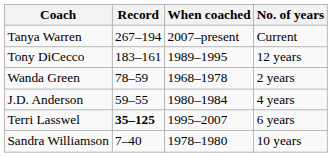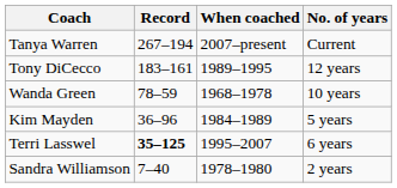Wanda Green | No. of years: 2 years -> 10 years
- row: J.D. Anderson | 59–55 | 1980–1984 | 4 years
+ row: Kim Mayden | 36–96 | 1984–1989 | 5 years
Sandra Williamson | No. of years: 10 years -> 2 years
